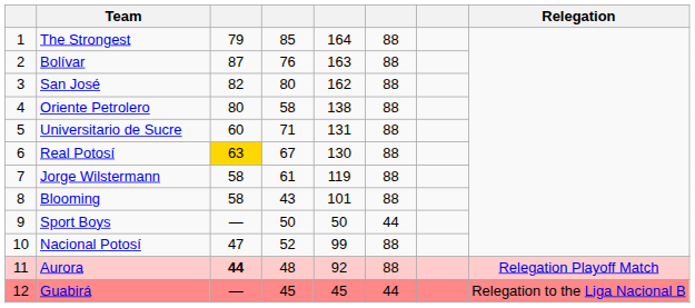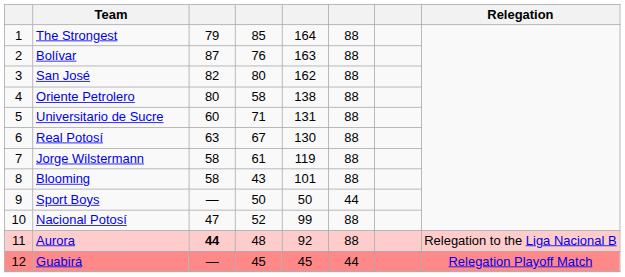Real Potosí | column 3: gold background -> no background
Aurora | Relegation: Relegation Playoff Match -> Relegation to the Liga Nacional B
Guabirá | Relegation: Relegation to the Liga Nacional B -> Relegation Playoff Match
